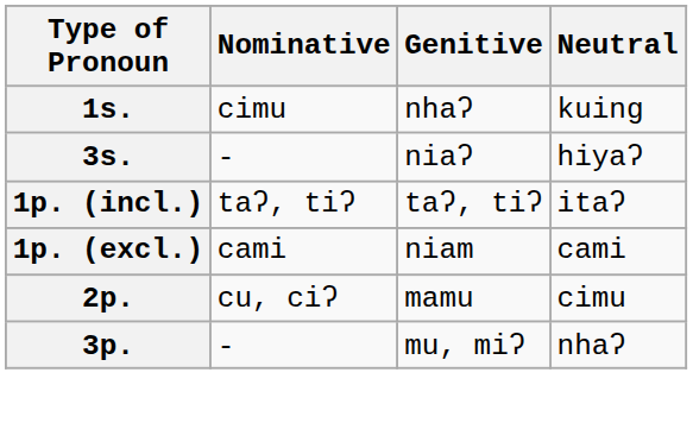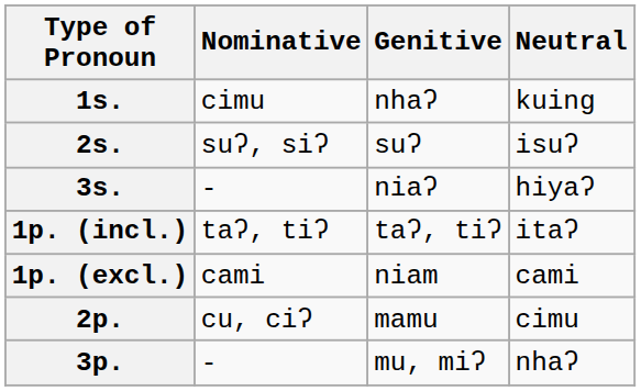+ row: 2s. | suʔ, siʔ | suʔ | isuʔ
